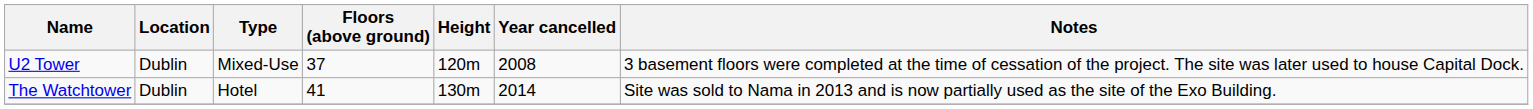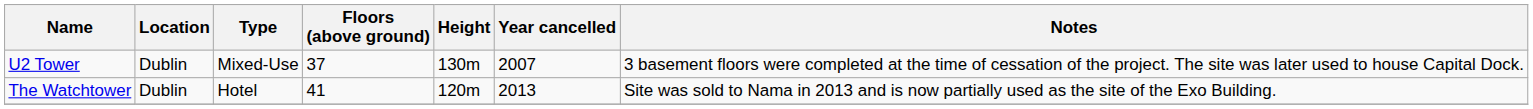U2 Tower | Height: 120m -> 130m
U2 Tower | Year cancelled: 2008 -> 2007
The Watchtower | Height: 130m -> 120m
The Watchtower | Year cancelled: 2014 -> 2013
